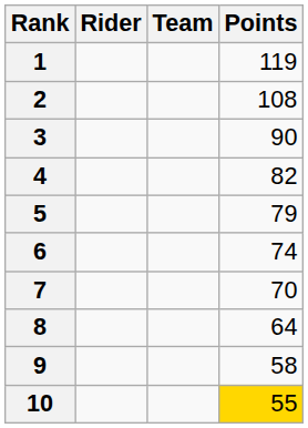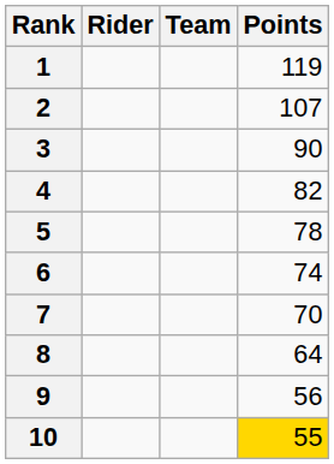2 | Points: 108 -> 107
5 | Points: 79 -> 78
9 | Points: 58 -> 56
